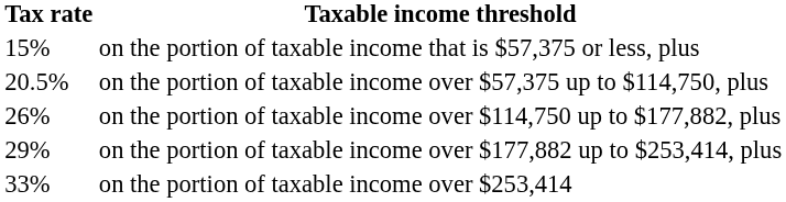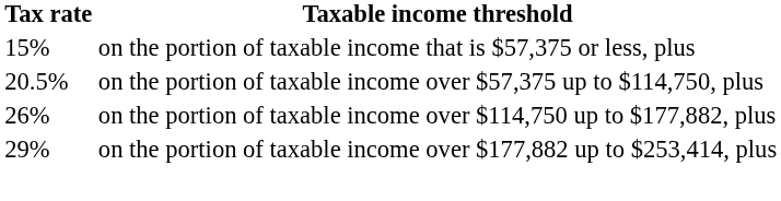- row: 33% | on the portion of taxable income over $253,414
